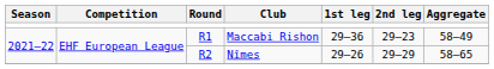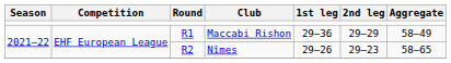Maccabi Rishon | 2nd leg: 29–23 -> 29–29
Nîmes | 2nd leg: 29–29 -> 29–23
